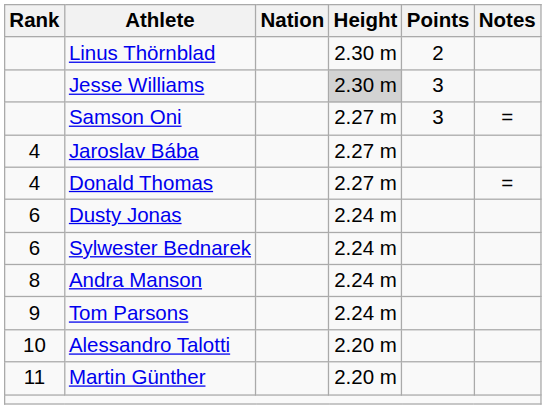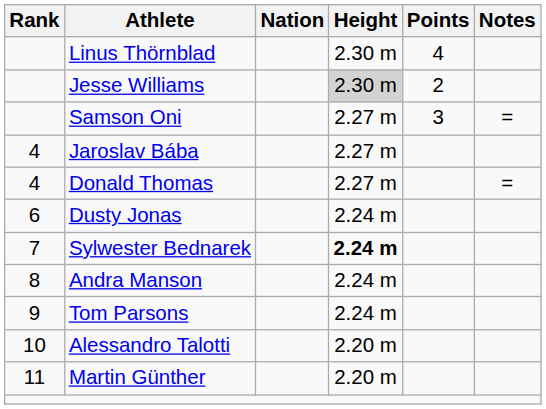Linus Thörnblad | Points: 2 -> 4
Jesse Williams | Points: 3 -> 2
Sylwester Bednarek | Rank: 6 -> 7
Sylwester Bednarek | Height: normal -> bold
